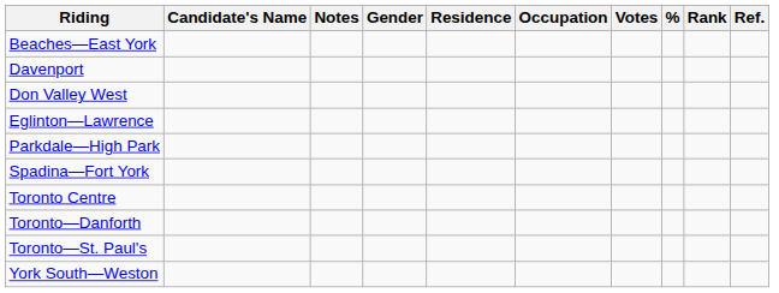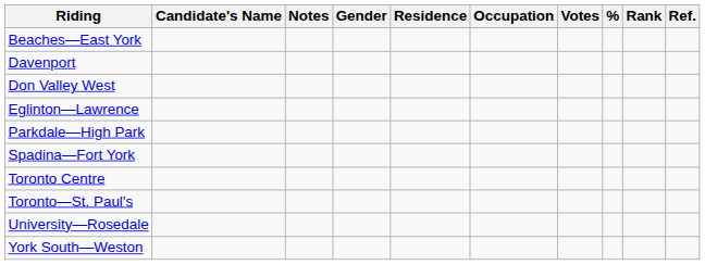- row: Toronto—Danforth
+ row: University—Rosedale
